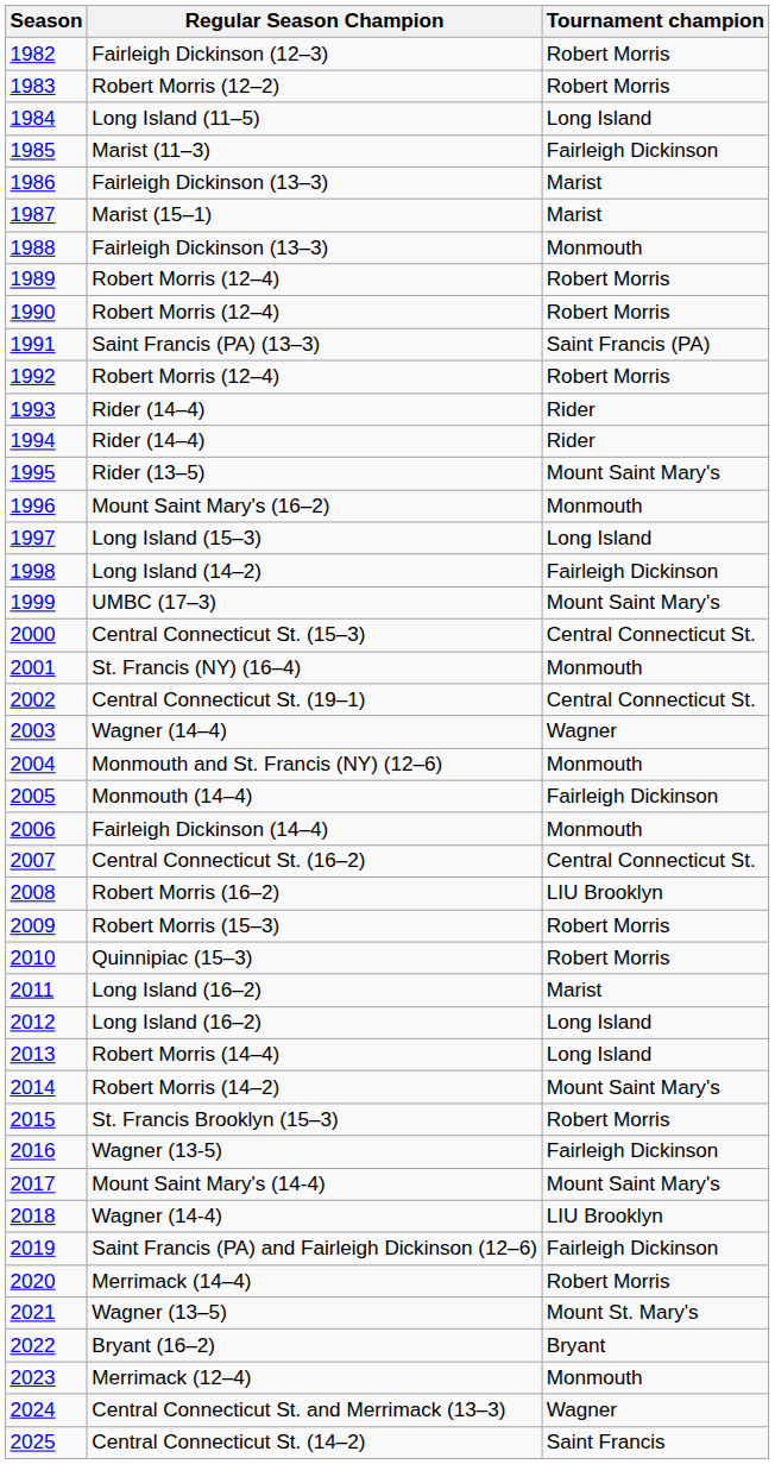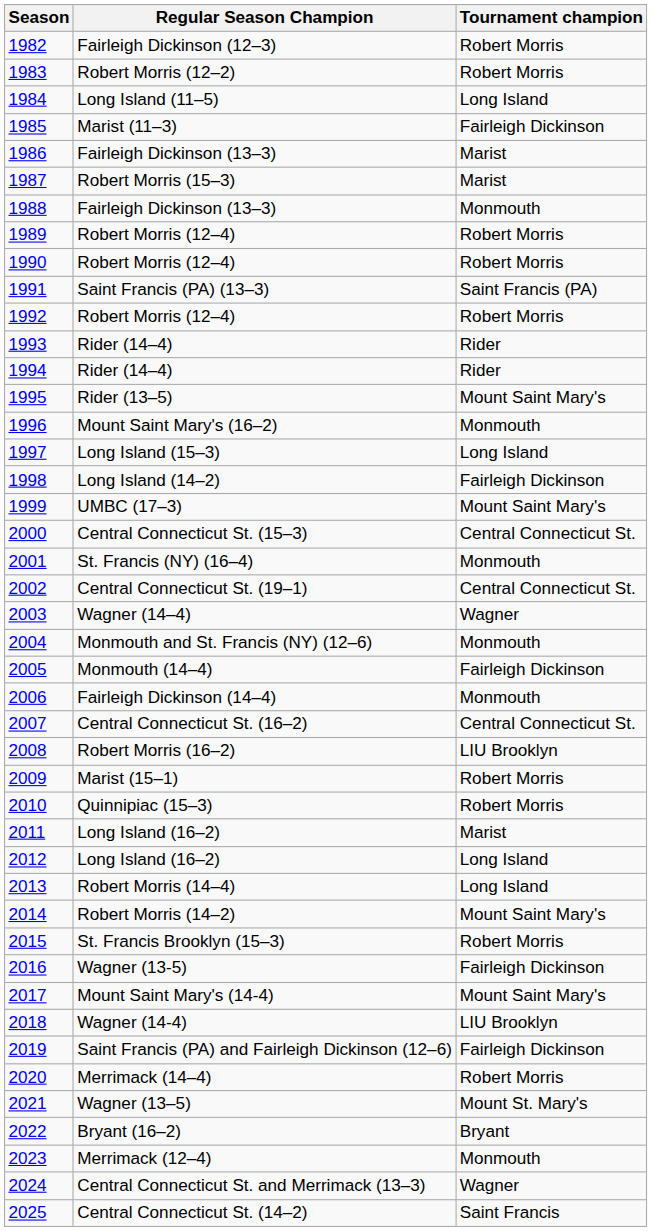1987 | Regular Season Champion: Marist (15–1) -> Robert Morris (15–3)
2009 | Regular Season Champion: Robert Morris (15–3) -> Marist (15–1)
